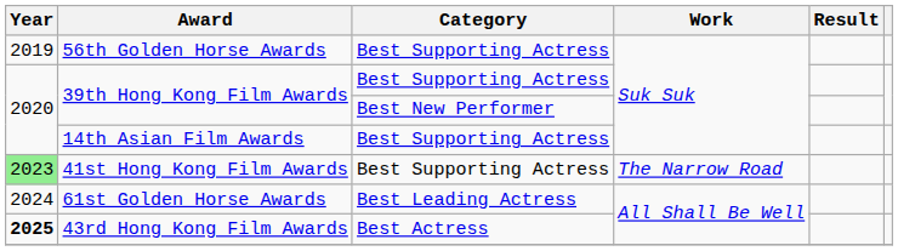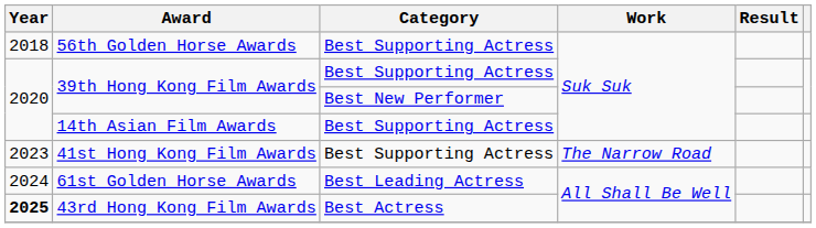56th Golden Horse Awards | Year: 2019 -> 2018
41st Hong Kong Film Awards | Year: lightgreen background -> no background
